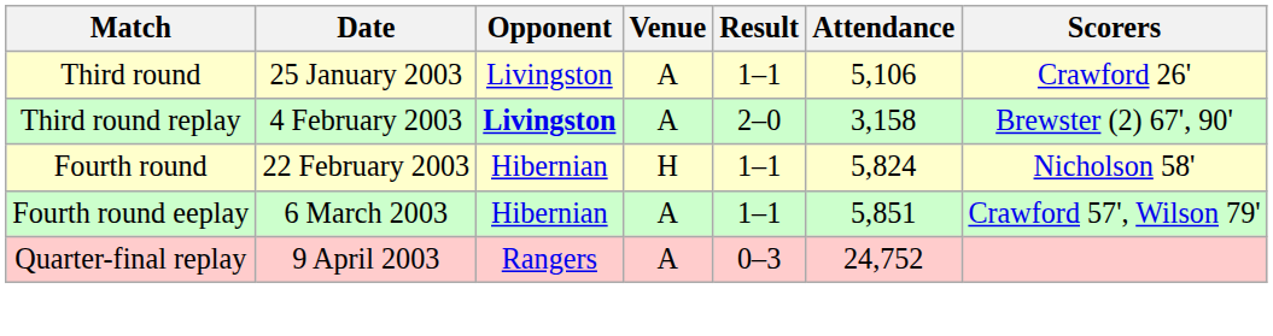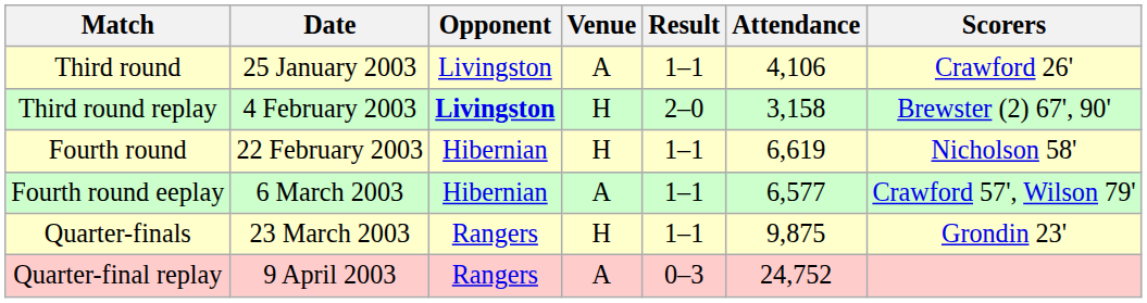Third round | Attendance: 5,106 -> 4,106
Third round replay | Venue: A -> H
Fourth round | Attendance: 5,824 -> 6,619
Fourth round eeplay | Attendance: 5,851 -> 6,577
+ row: Quarter-finals | 23 March 2003 | Rangers | H | 1–1 | 9,875 | Grondin 23'
